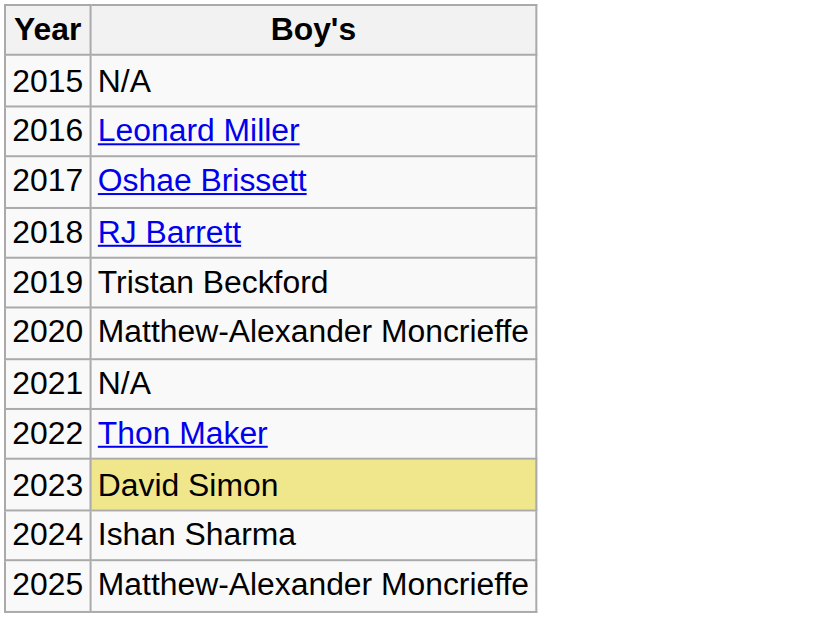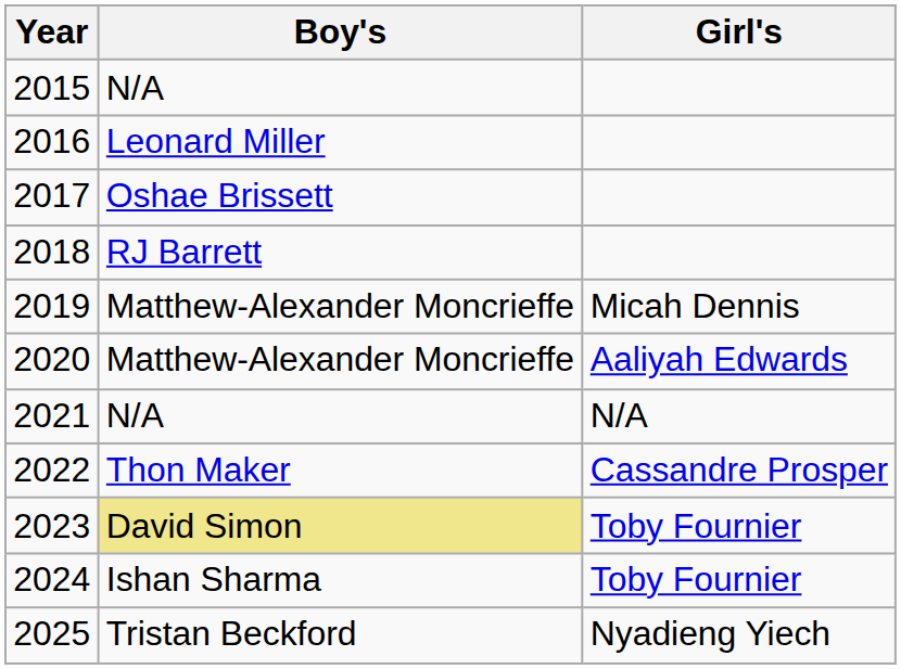+ column: Girl's | Micah Dennis | Aaliyah Edwards | N/A | Cassandre Prosper | Toby Fournier | Toby Fournier | Nyadieng Yiech
2019 | Boy's: Tristan Beckford -> Matthew-Alexander Moncrieffe
2025 | Boy's: Matthew-Alexander Moncrieffe -> Tristan Beckford
